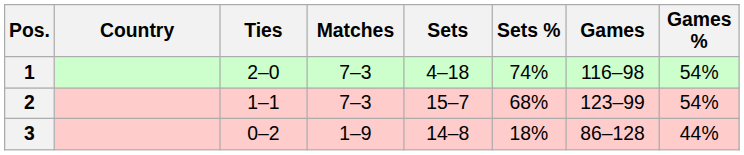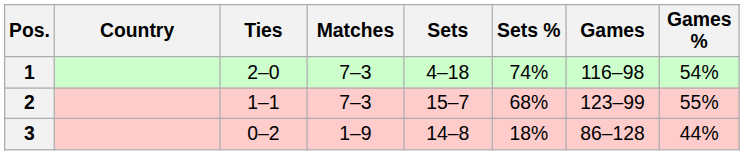2 | Games %: 54% -> 55%
